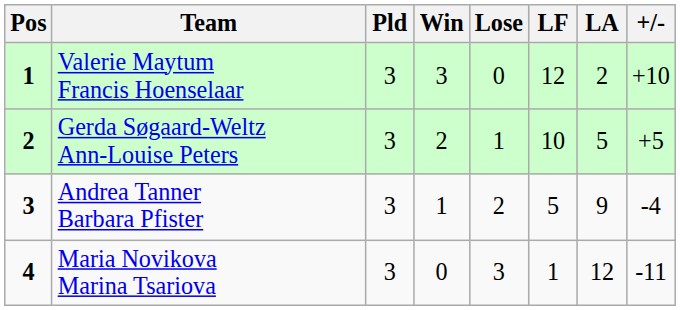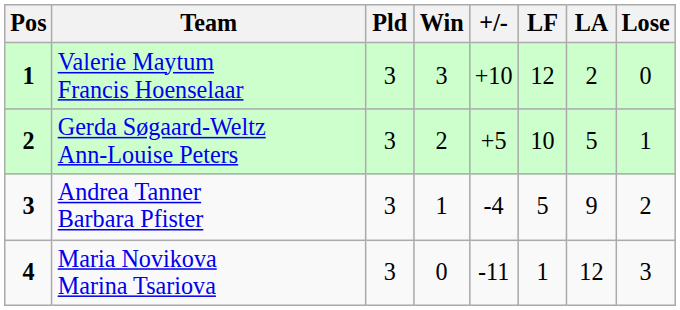columns swapped: Lose <-> +/-
